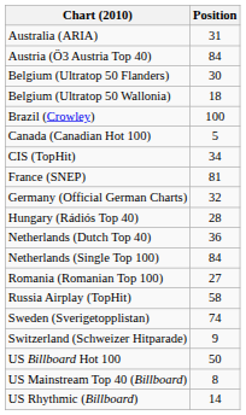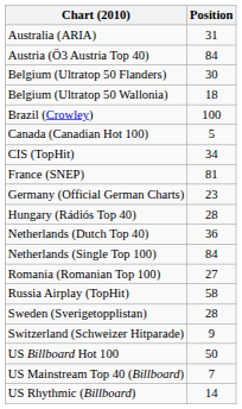Germany (Official German Charts) | Position: 32 -> 23
Sweden (Sverigetopplistan) | Position: 74 -> 28
US Mainstream Top 40 (Billboard) | Position: 8 -> 7
